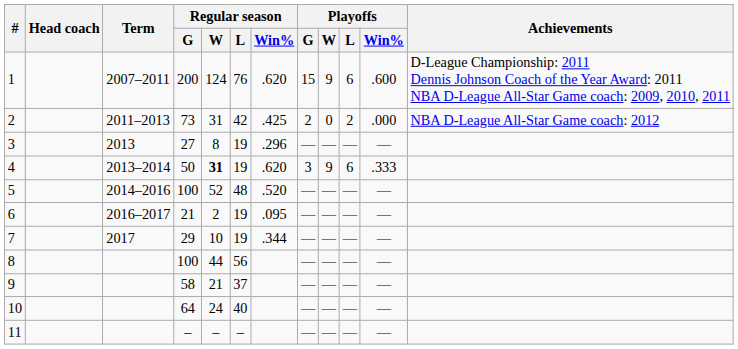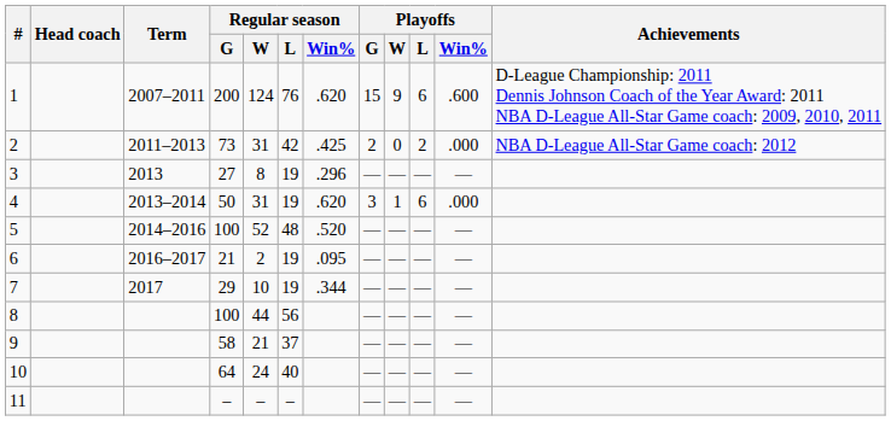4 | Regular season / W: bold -> normal
4 | Playoffs / W: 9 -> 1
4 | Playoffs / Win%: .333 -> .000
